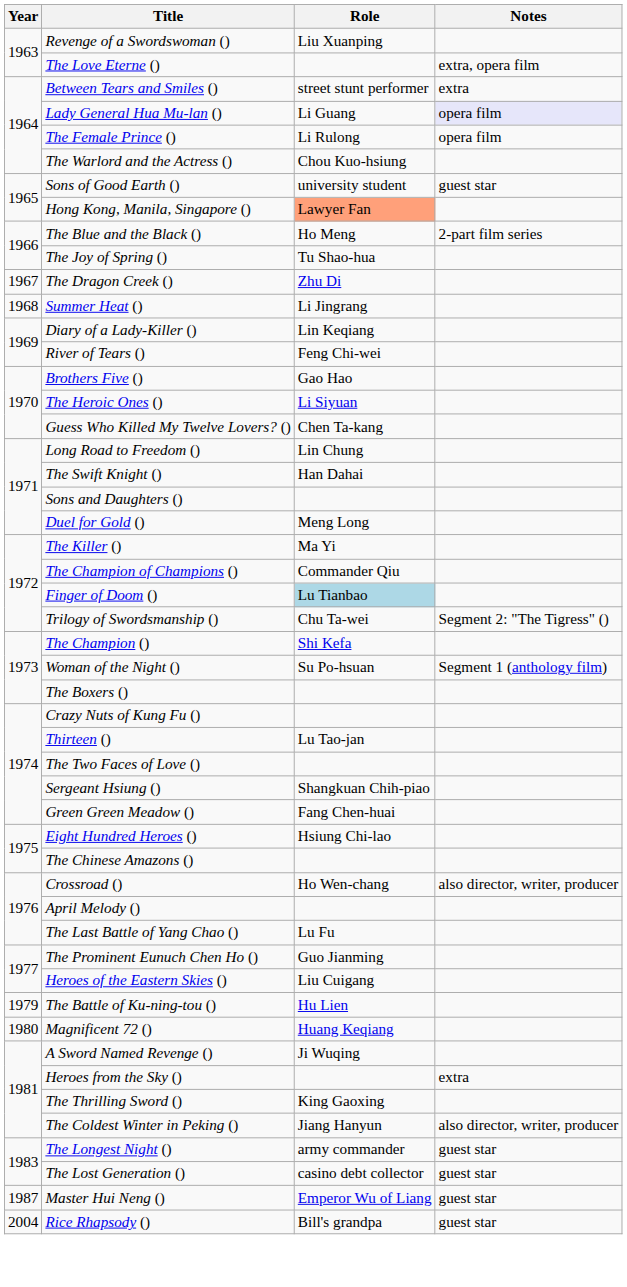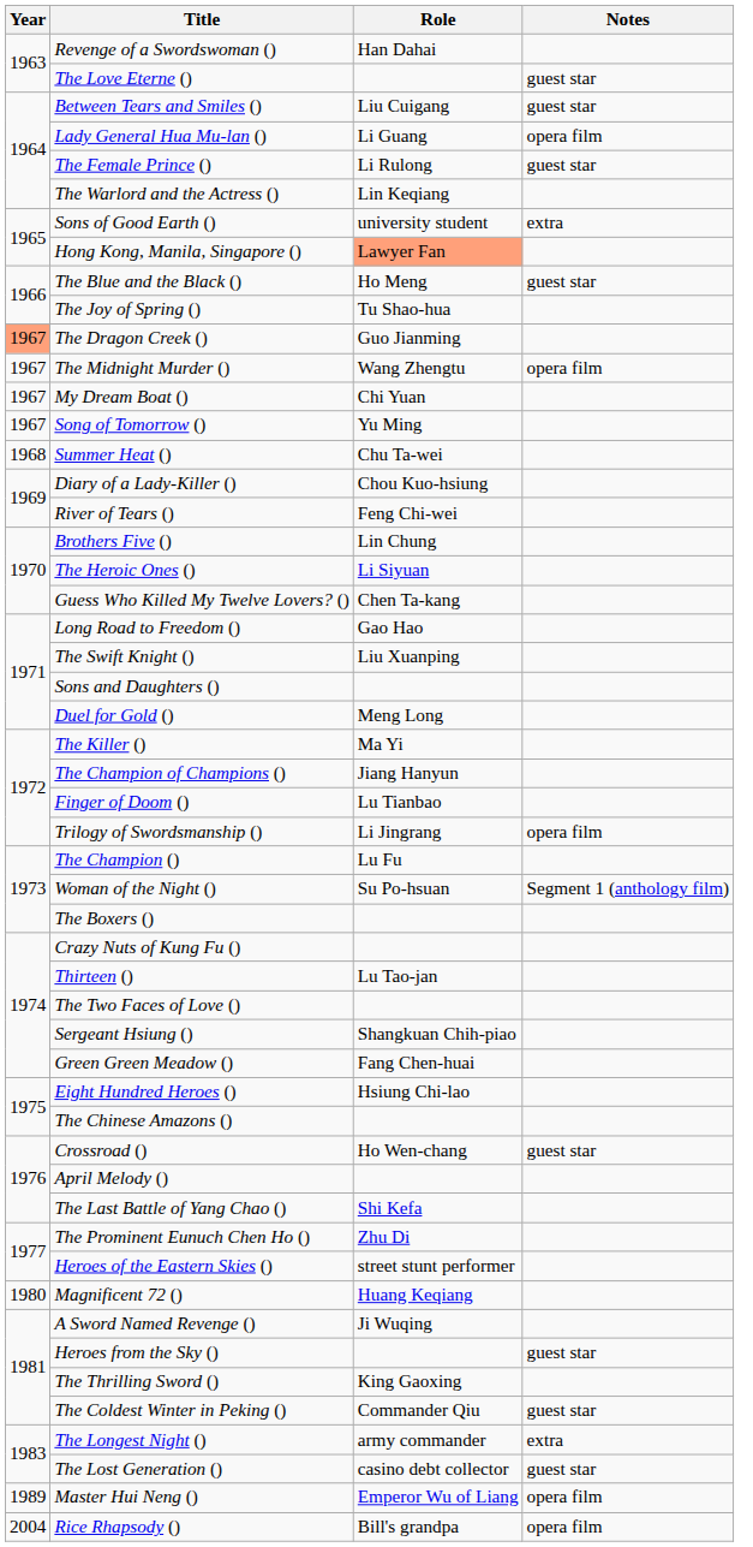Revenge of a Swordswoman () | Role: Liu Xuanping -> Han Dahai
The Love Eterne () | Notes: extra, opera film -> guest star
Between Tears and Smiles () | Role: street stunt performer -> Liu Cuigang
Between Tears and Smiles () | Notes: extra -> guest star
Lady General Hua Mu-lan () | Notes: lavender background -> no background
The Female Prince () | Notes: opera film -> guest star
The Warlord and the Actress () | Role: Chou Kuo-hsiung -> Lin Keqiang
Sons of Good Earth () | Notes: guest star -> extra
The Blue and the Black () | Notes: 2-part film series -> guest star
The Dragon Creek () | Year: no background -> lightsalmon background
The Dragon Creek () | Role: Zhu Di -> Guo Jianming
+ row: 1967 | The Midnight Murder () | Wang Zhengtu | opera film
+ row: 1967 | My Dream Boat () | Chi Yuan
+ row: 1967 | Song of Tomorrow () | Yu Ming
Summer Heat () | Role: Li Jingrang -> Chu Ta-wei
Diary of a Lady-Killer () | Role: Lin Keqiang -> Chou Kuo-hsiung
Brothers Five () | Role: Gao Hao -> Lin Chung
Long Road to Freedom () | Role: Lin Chung -> Gao Hao
The Swift Knight () | Role: Han Dahai -> Liu Xuanping
The Champion of Champions () | Role: Commander Qiu -> Jiang Hanyun
Finger of Doom () | Role: lightblue background -> no background
Trilogy of Swordsmanship () | Role: Chu Ta-wei -> Li Jingrang
Trilogy of Swordsmanship () | Notes: Segment 2: "The Tigress" () -> opera film
The Champion () | Role: Shi Kefa -> Lu Fu
Crossroad () | Notes: also director, writer, producer -> guest star
The Last Battle of Yang Chao () | Role: Lu Fu -> Shi Kefa
The Prominent Eunuch Chen Ho () | Role: Guo Jianming -> Zhu Di
Heroes of the Eastern Skies () | Role: Liu Cuigang -> street stunt performer
- row: 1979 | The Battle of Ku-ning-tou () | Hu Lien
Heroes from the Sky () | Notes: extra -> guest star
The Coldest Winter in Peking () | Role: Jiang Hanyun -> Commander Qiu
The Coldest Winter in Peking () | Notes: also director, writer, producer -> guest star
The Longest Night () | Notes: guest star -> extra
Master Hui Neng () | Year: 1987 -> 1989
Master Hui Neng () | Notes: guest star -> opera film
Rice Rhapsody () | Notes: guest star -> opera film
